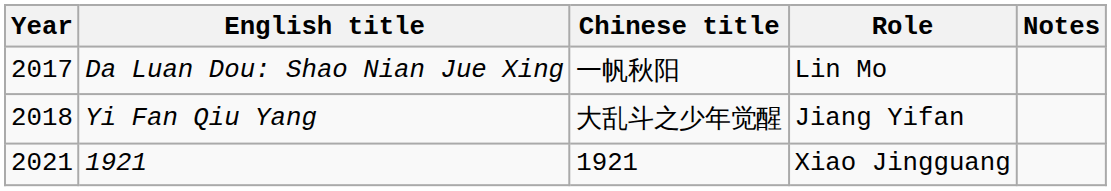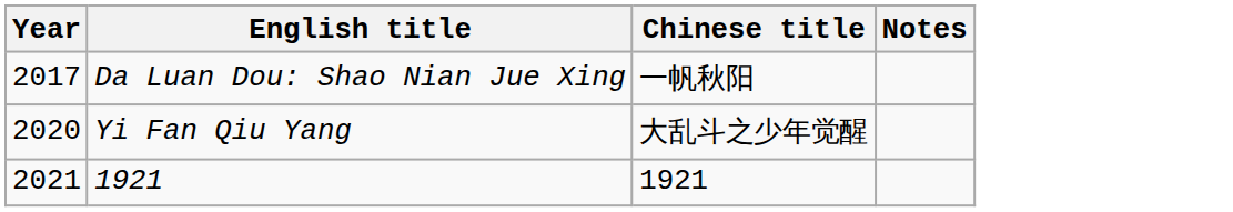- column: Role | Lin Mo | Jiang Yifan | Xiao Jingguang
Yi Fan Qiu Yang | Year: 2018 -> 2020
